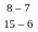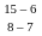rows swapped: 15 – 6 <-> 8 – 7
